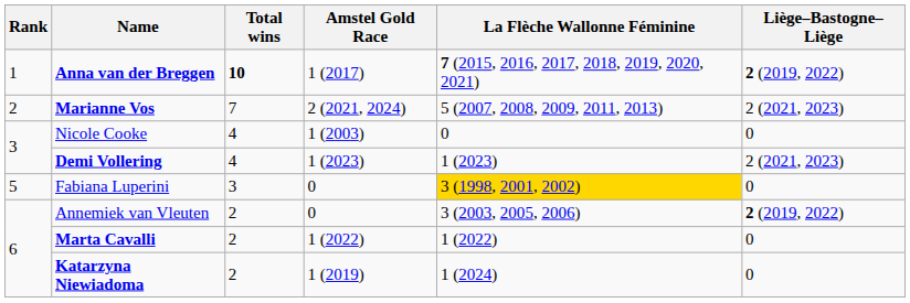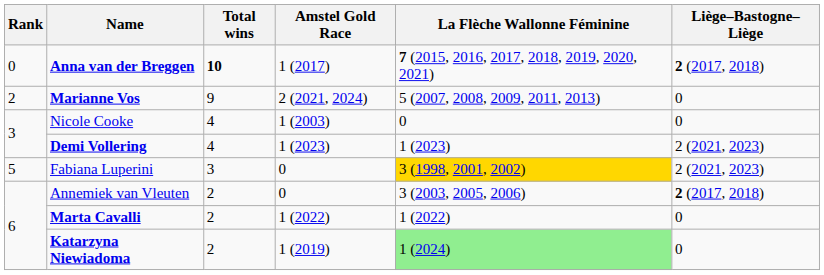Anna van der Breggen | Rank: 1 -> 0
Anna van der Breggen | Liège–Bastogne–Liège: 2 (2019, 2022) -> 2 (2017, 2018)
Marianne Vos | Total wins: 7 -> 9
Marianne Vos | Liège–Bastogne–Liège: 2 (2021, 2023) -> 0
Fabiana Luperini | Liège–Bastogne–Liège: 0 -> 2 (2021, 2023)
Annemiek van Vleuten | Liège–Bastogne–Liège: 2 (2019, 2022) -> 2 (2017, 2018)
Katarzyna Niewiadoma | La Flèche Wallonne Féminine: no background -> lightgreen background
